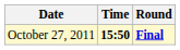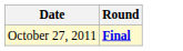- column: Time | 15:50
